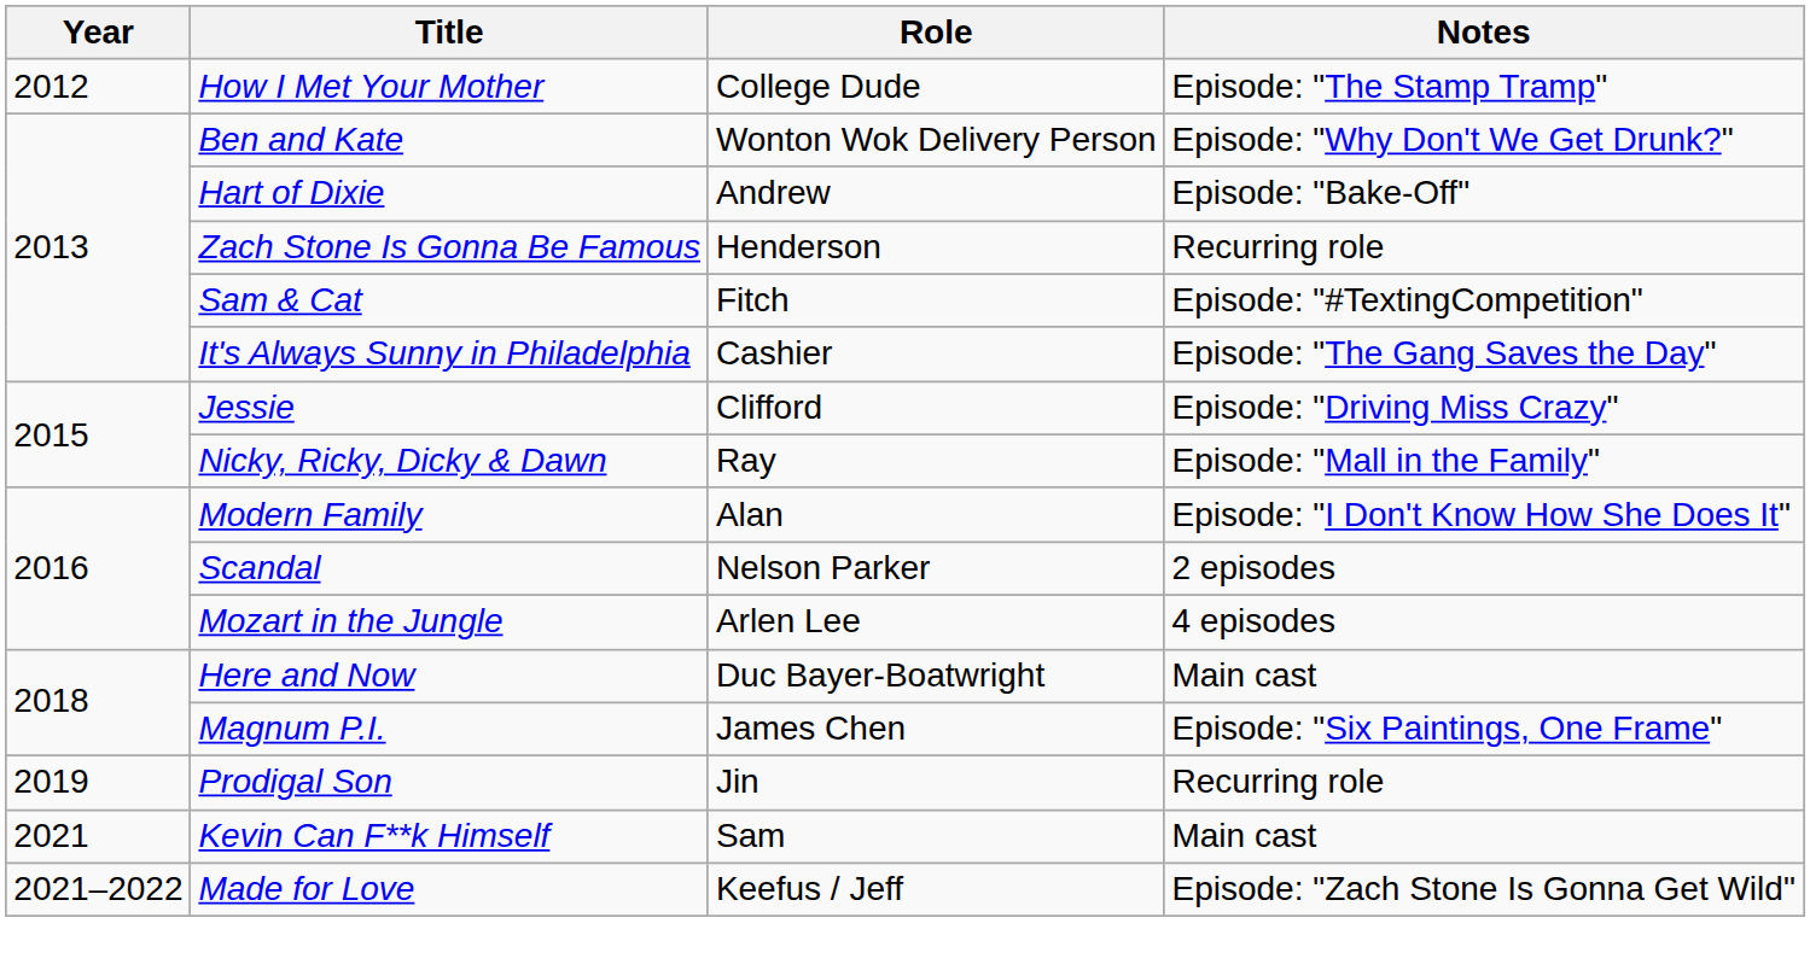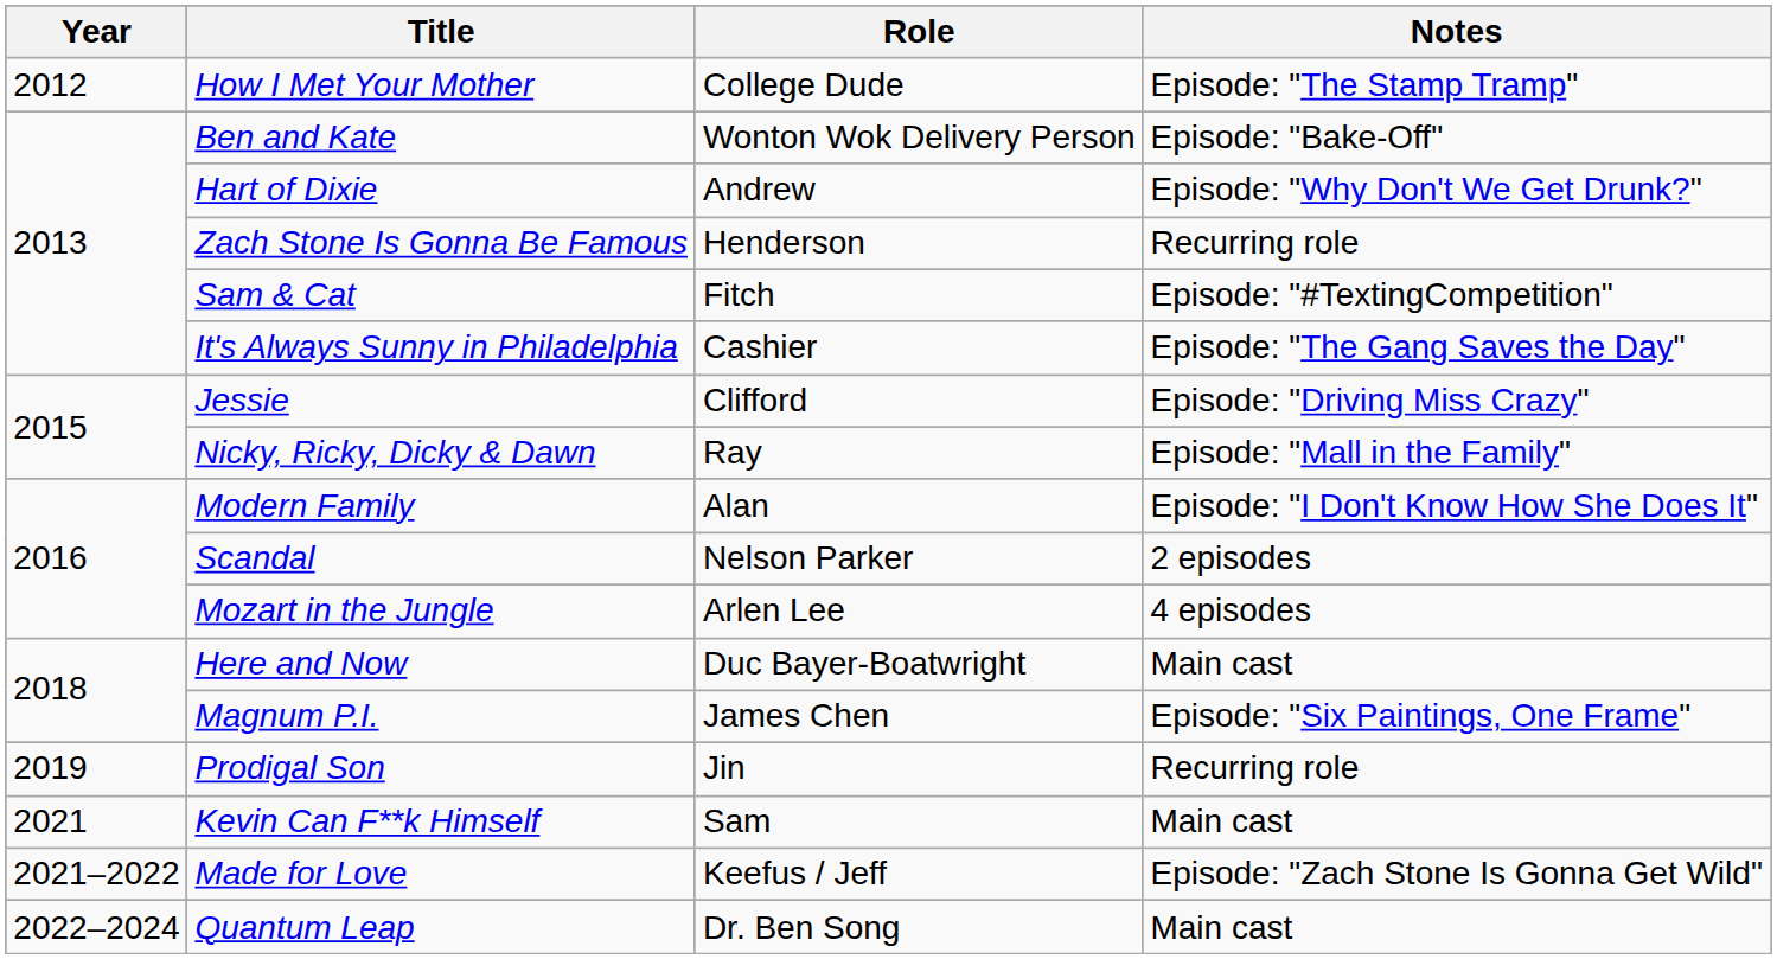Ben and Kate | Notes: Episode: "Why Don't We Get Drunk?" -> Episode: "Bake-Off"
Hart of Dixie | Notes: Episode: "Bake-Off" -> Episode: "Why Don't We Get Drunk?"
+ row: 2022–2024 | Quantum Leap | Dr. Ben Song | Main cast
